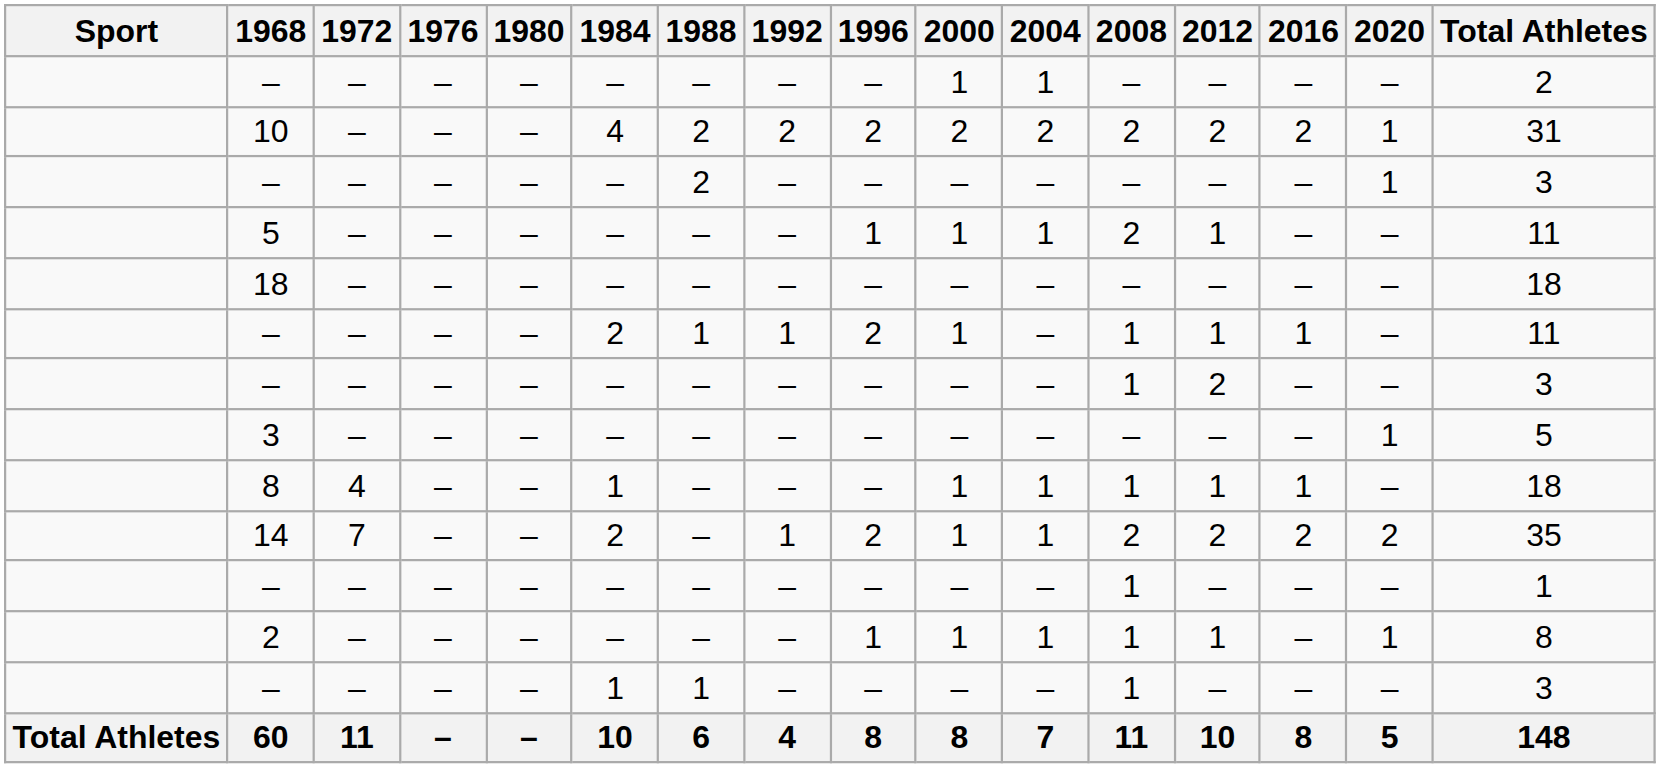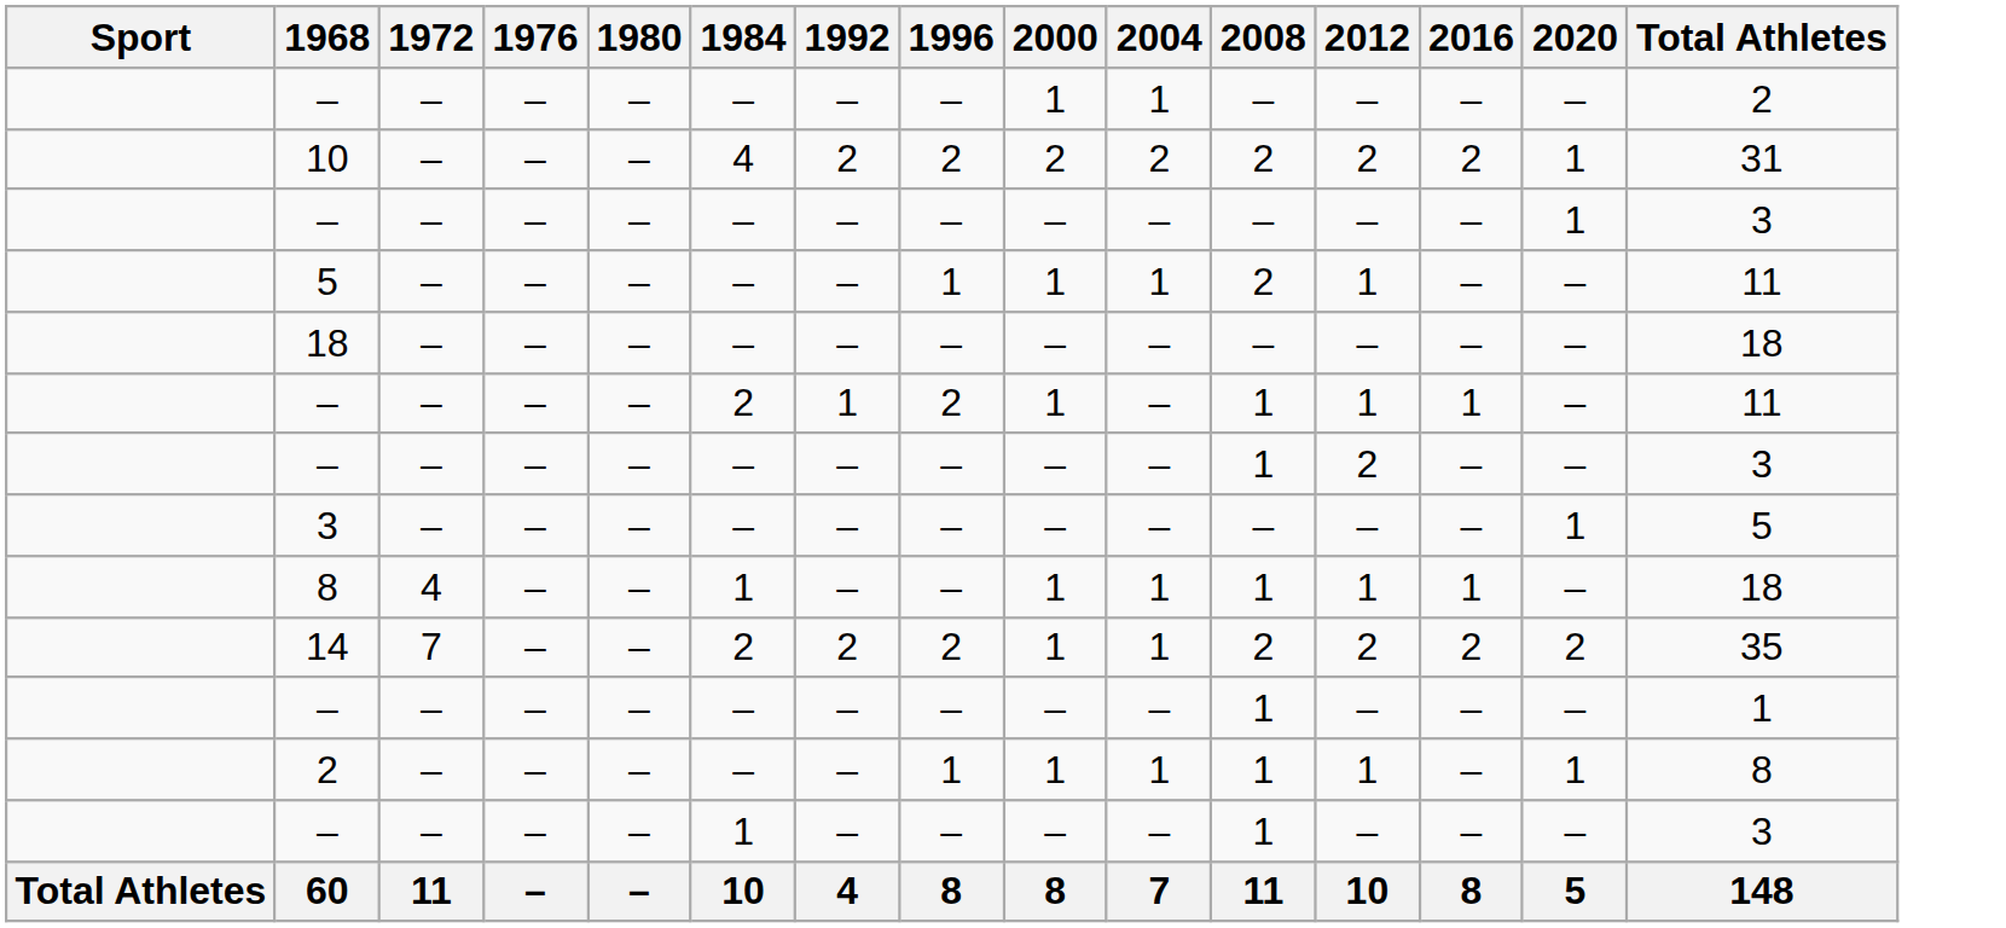- column: 1988 | – | 2 | 2 | – | – | 1 | – | – | – | – | – | – | 1 | 6
14 | 1992: 1 -> 2
